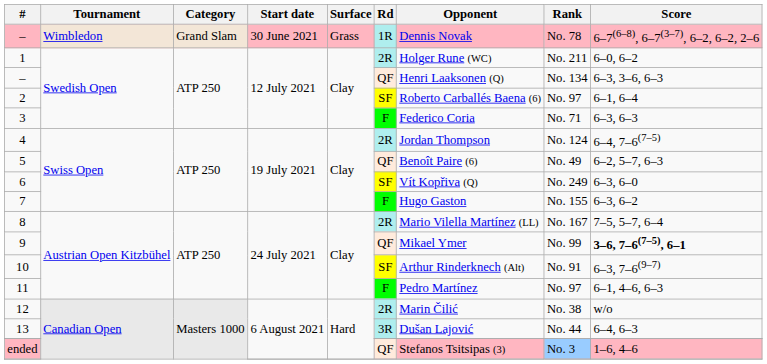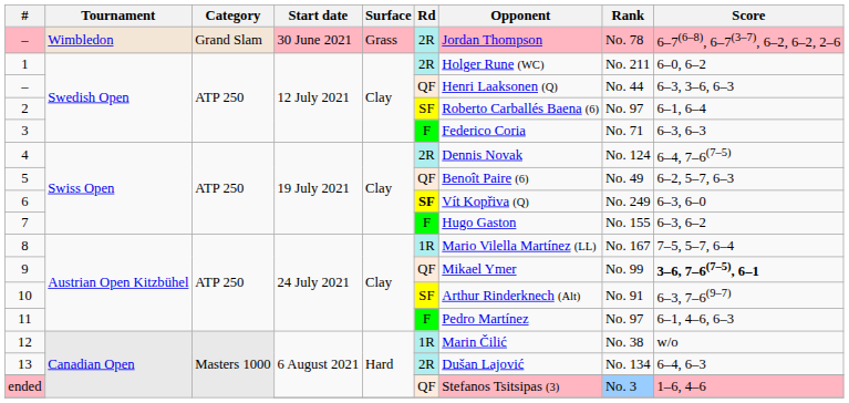– / Wimbledon | Rd: 1R -> 2R
– / Wimbledon | Opponent: Dennis Novak -> Jordan Thompson
– / Swedish Open | Rank: No. 134 -> No. 44
4 | Opponent: Jordan Thompson -> Dennis Novak
6 | Rd: normal -> bold
8 | Rd: 2R -> 1R
12 | Rd: 2R -> 1R
13 | Rd: 3R -> 2R
13 | Rank: No. 44 -> No. 134
